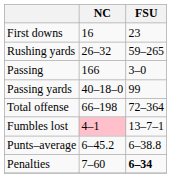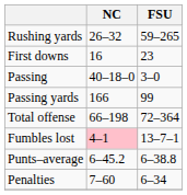rows swapped: First downs <-> Rushing yards
Passing | NC: 166 -> 40–18–0
Passing yards | NC: 40–18–0 -> 166
Penalties | FSU: bold -> normal
